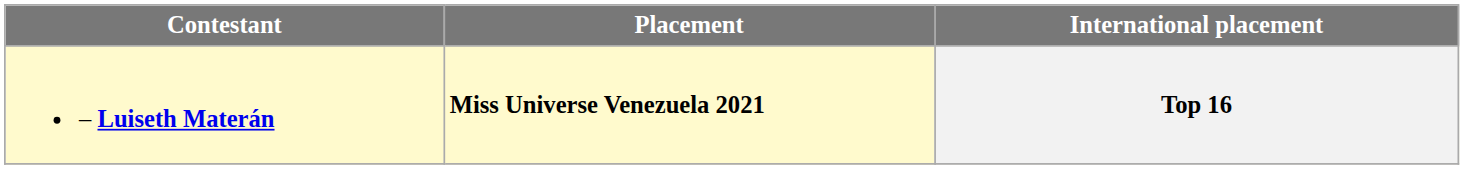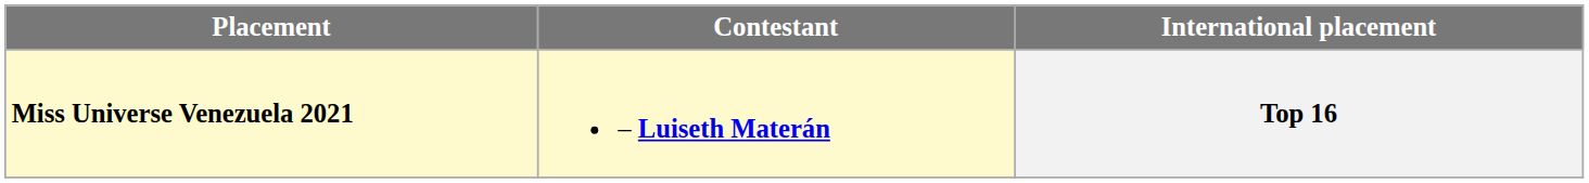columns swapped: Placement <-> Contestant
